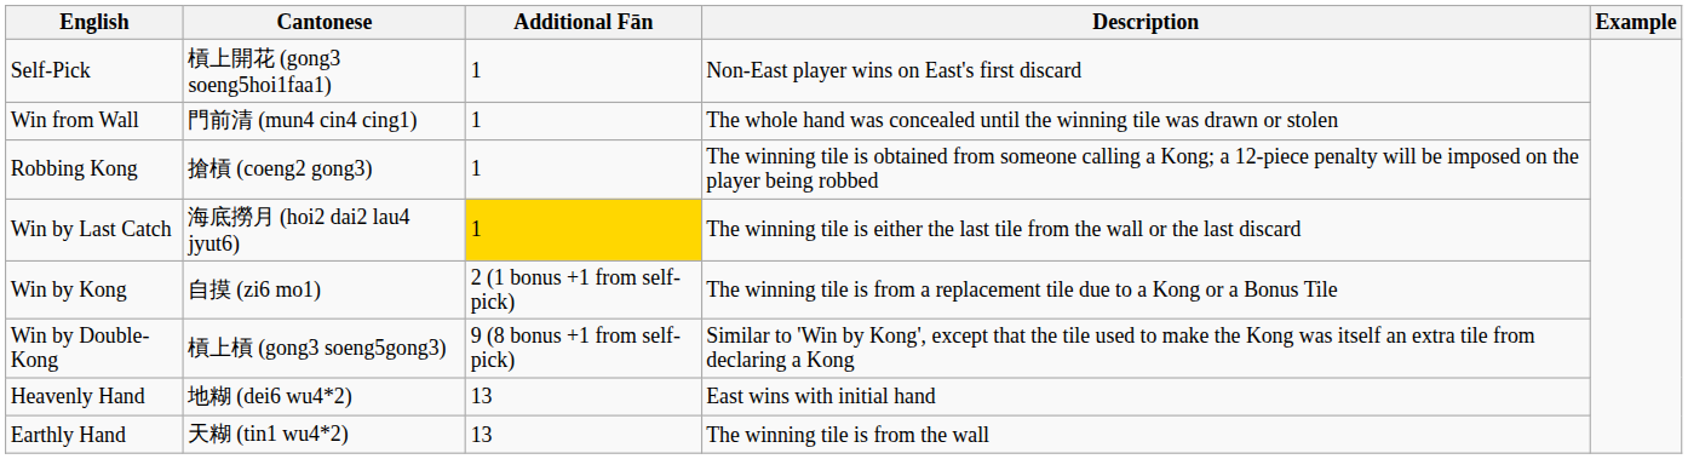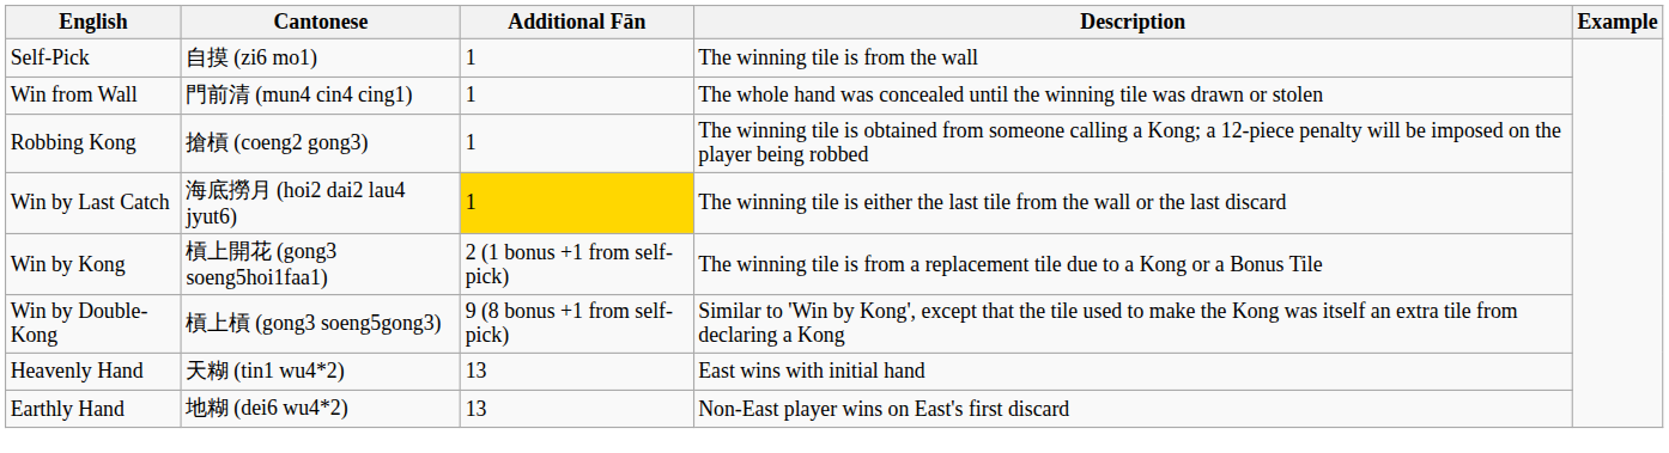Self-Pick | Cantonese: 槓上開花 (gong3 soeng5hoi1faa1) -> 自摸 (zi6 mo1)
Self-Pick | Description: Non-East player wins on East's first discard -> The winning tile is from the wall
Win by Kong | Cantonese: 自摸 (zi6 mo1) -> 槓上開花 (gong3 soeng5hoi1faa1)
Heavenly Hand | Cantonese: 地糊 (dei6 wu4*2) -> 天糊 (tin1 wu4*2)
Earthly Hand | Cantonese: 天糊 (tin1 wu4*2) -> 地糊 (dei6 wu4*2)
Earthly Hand | Description: The winning tile is from the wall -> Non-East player wins on East's first discard
